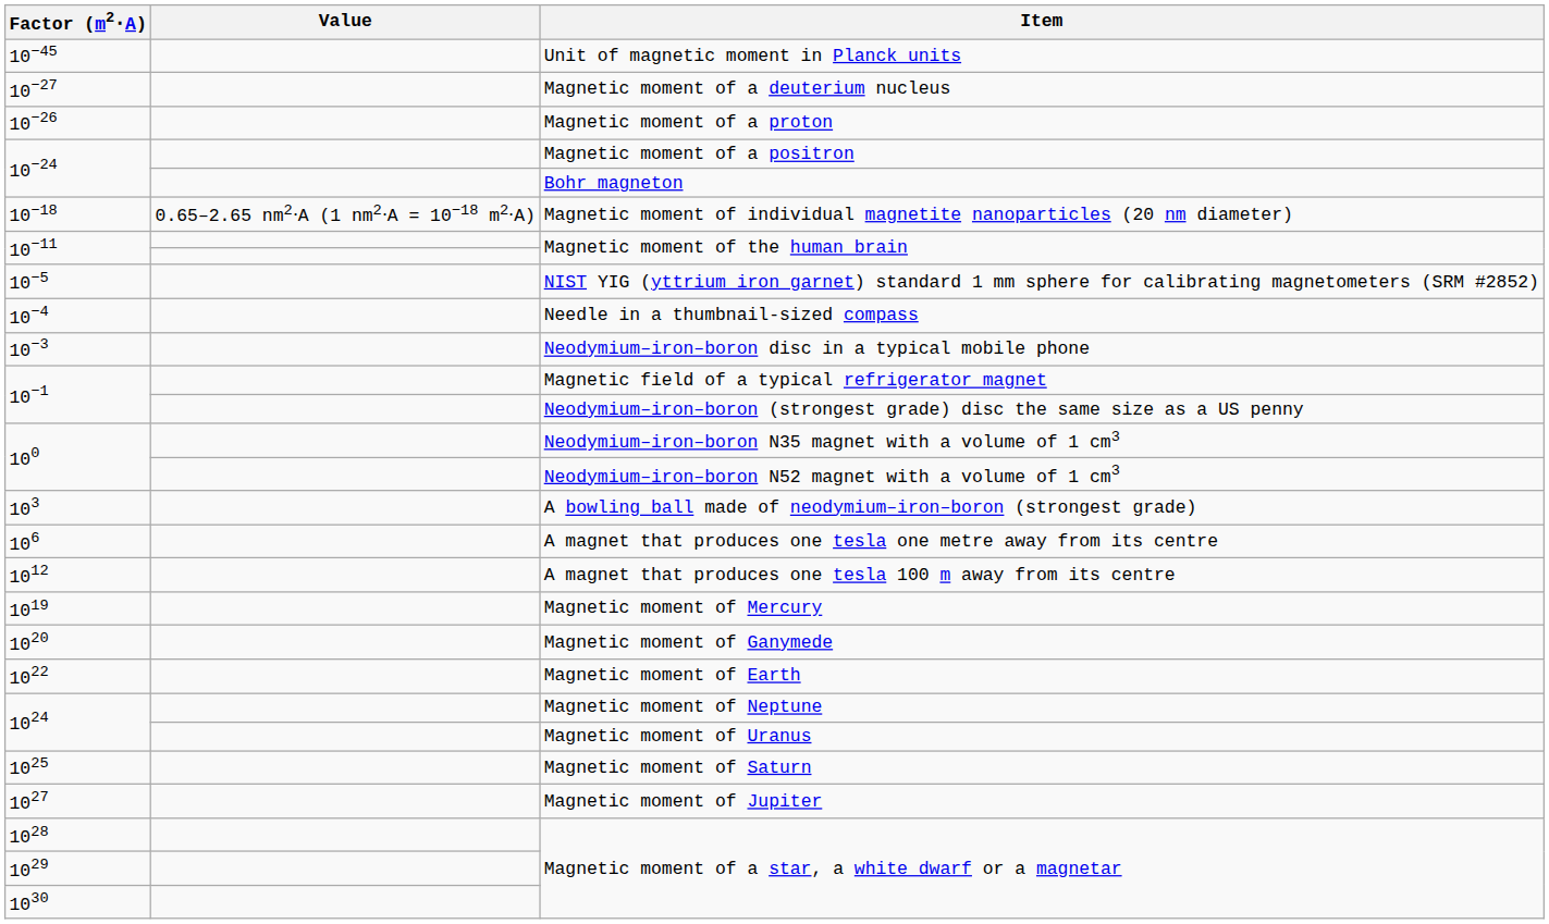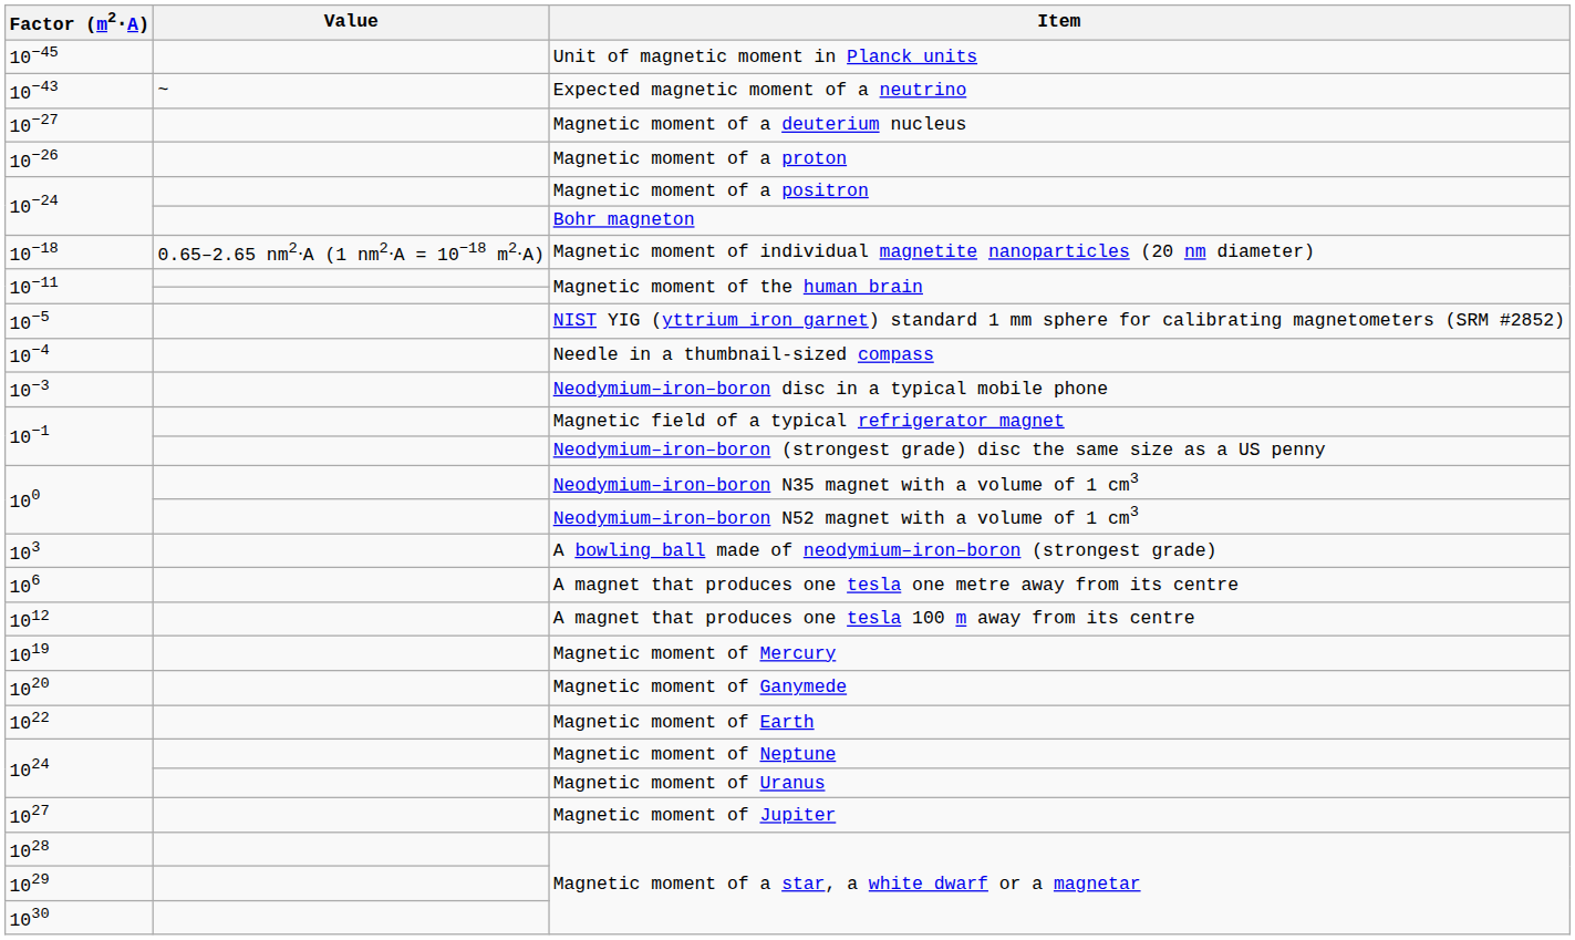+ row: 10−43 | ~ | Expected magnetic moment of a neutrino
- row: 1025 | Magnetic moment of Saturn
